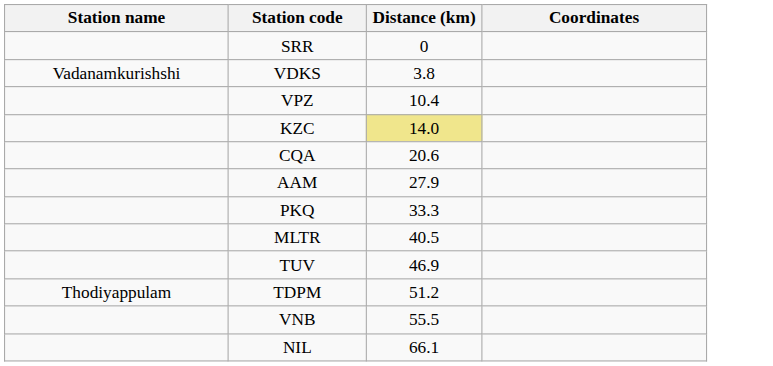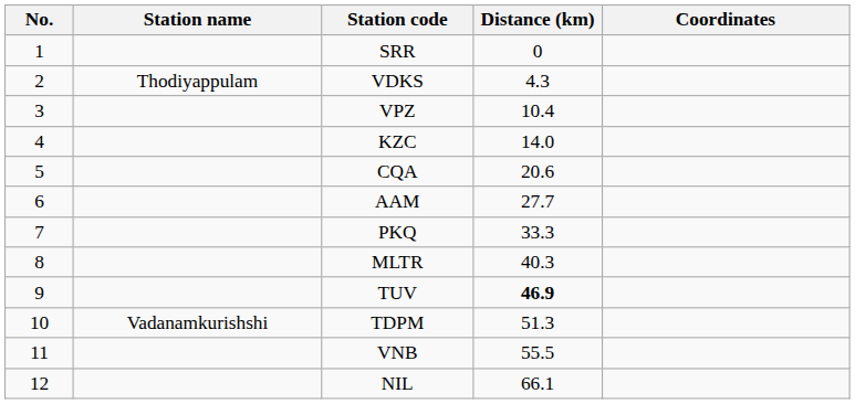+ column: No. | 1 | 2 | 3 | 4 | 5 | 6 | 7 | 8 | 9 | 10 | 11 | 12
VDKS | Station name: Vadanamkurishshi -> Thodiyappulam
VDKS | Distance (km): 3.8 -> 4.3
KZC | Distance (km): khaki background -> no background
AAM | Distance (km): 27.9 -> 27.7
MLTR | Distance (km): 40.5 -> 40.3
TUV | Distance (km): normal -> bold
TDPM | Station name: Thodiyappulam -> Vadanamkurishshi
TDPM | Distance (km): 51.2 -> 51.3
